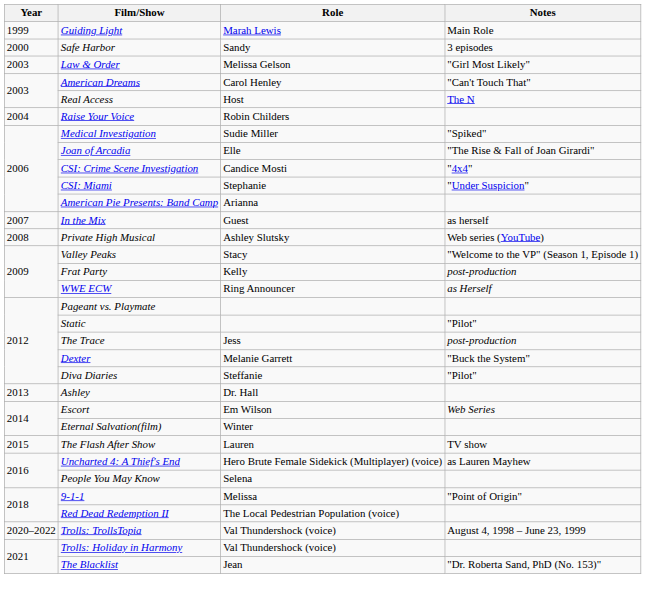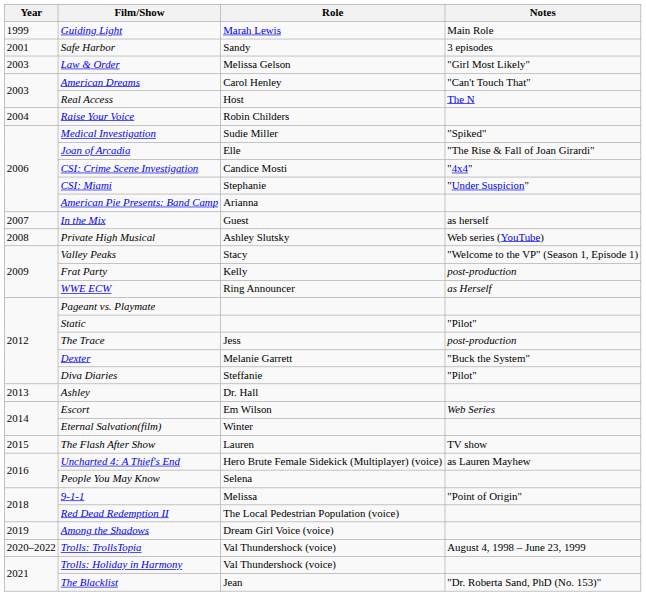Safe Harbor | Year: 2000 -> 2001
+ row: 2019 | Among the Shadows | Dream Girl Voice (voice)
